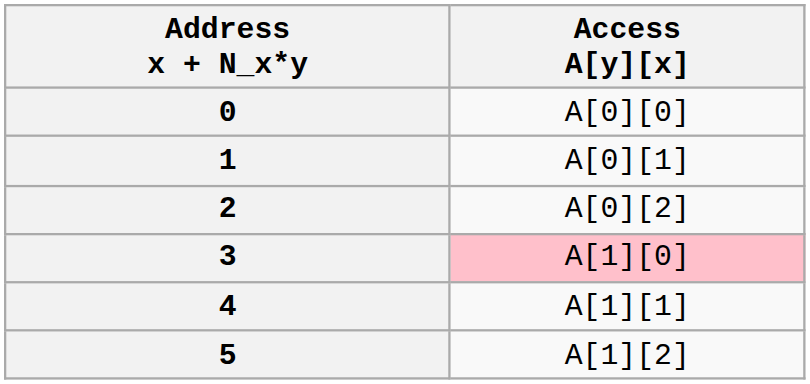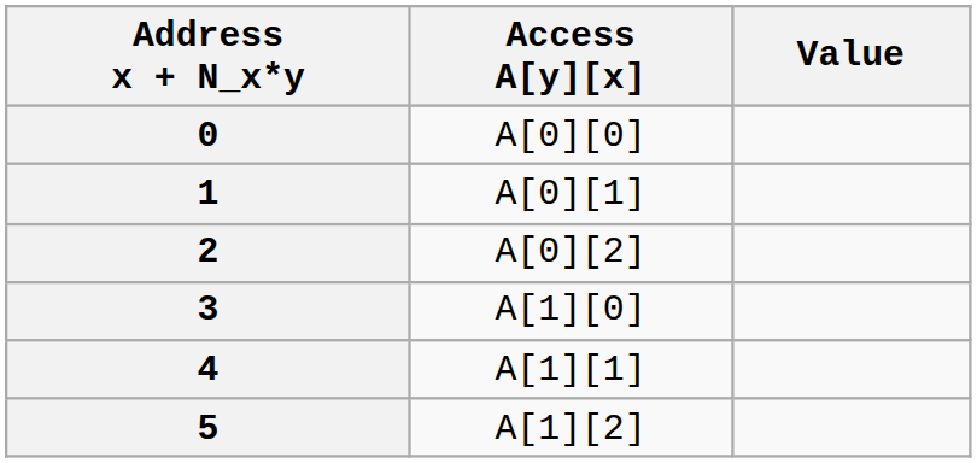+ column: Value
3 | Access A[y][x]: pink background -> no background
